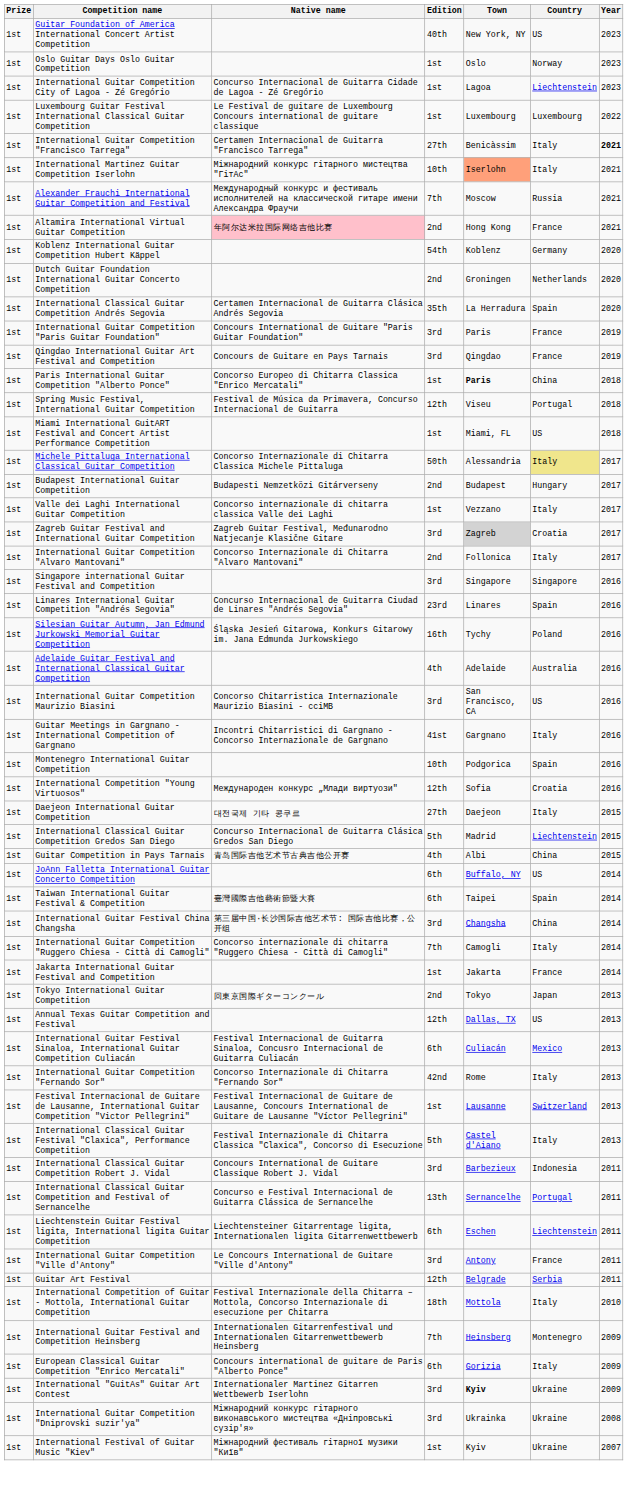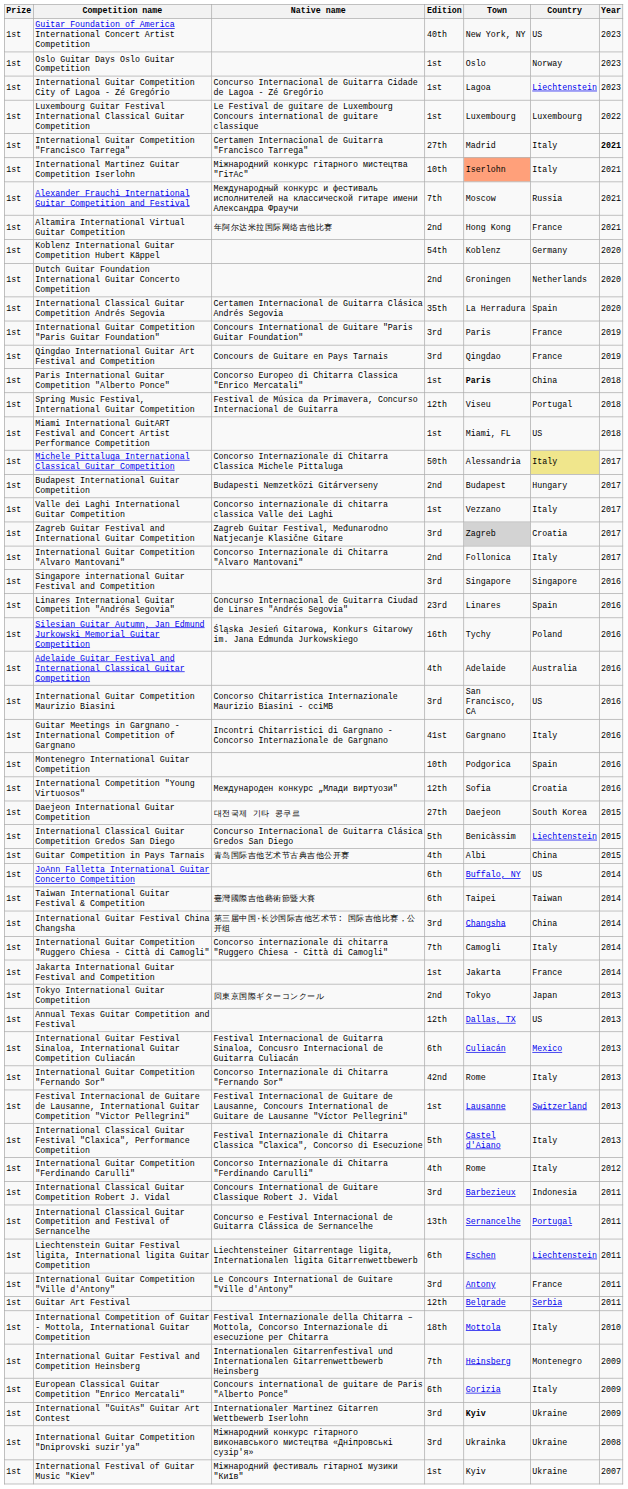International Guitar Competition "Francisco Tarrega" | Town: Benicàssim -> Madrid
Altamira International Virtual Guitar Competition | Native name: pink background -> no background
Daejeon International Guitar Competition | Country: Italy -> South Korea
International Classical Guitar Competition Gredos San Diego | Town: Madrid -> Benicàssim
Taiwan International Guitar Festival & Competition | Country: Spain -> Taiwan
+ row: 1st | International Guitar Competition "Ferdinando Carulli" | Concorso Internazionale di Chitarra "Ferdinando Carulli" | 4th | Rome | Italy | 2012
